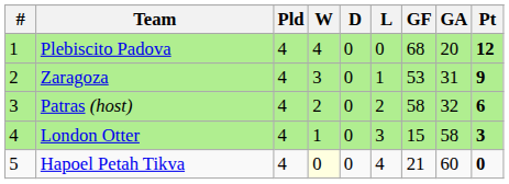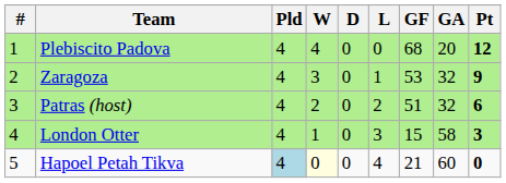Zaragoza | GA: 31 -> 32
Patras (host) | GF: 58 -> 51
Hapoel Petah Tikva | Pld: no background -> lightblue background
